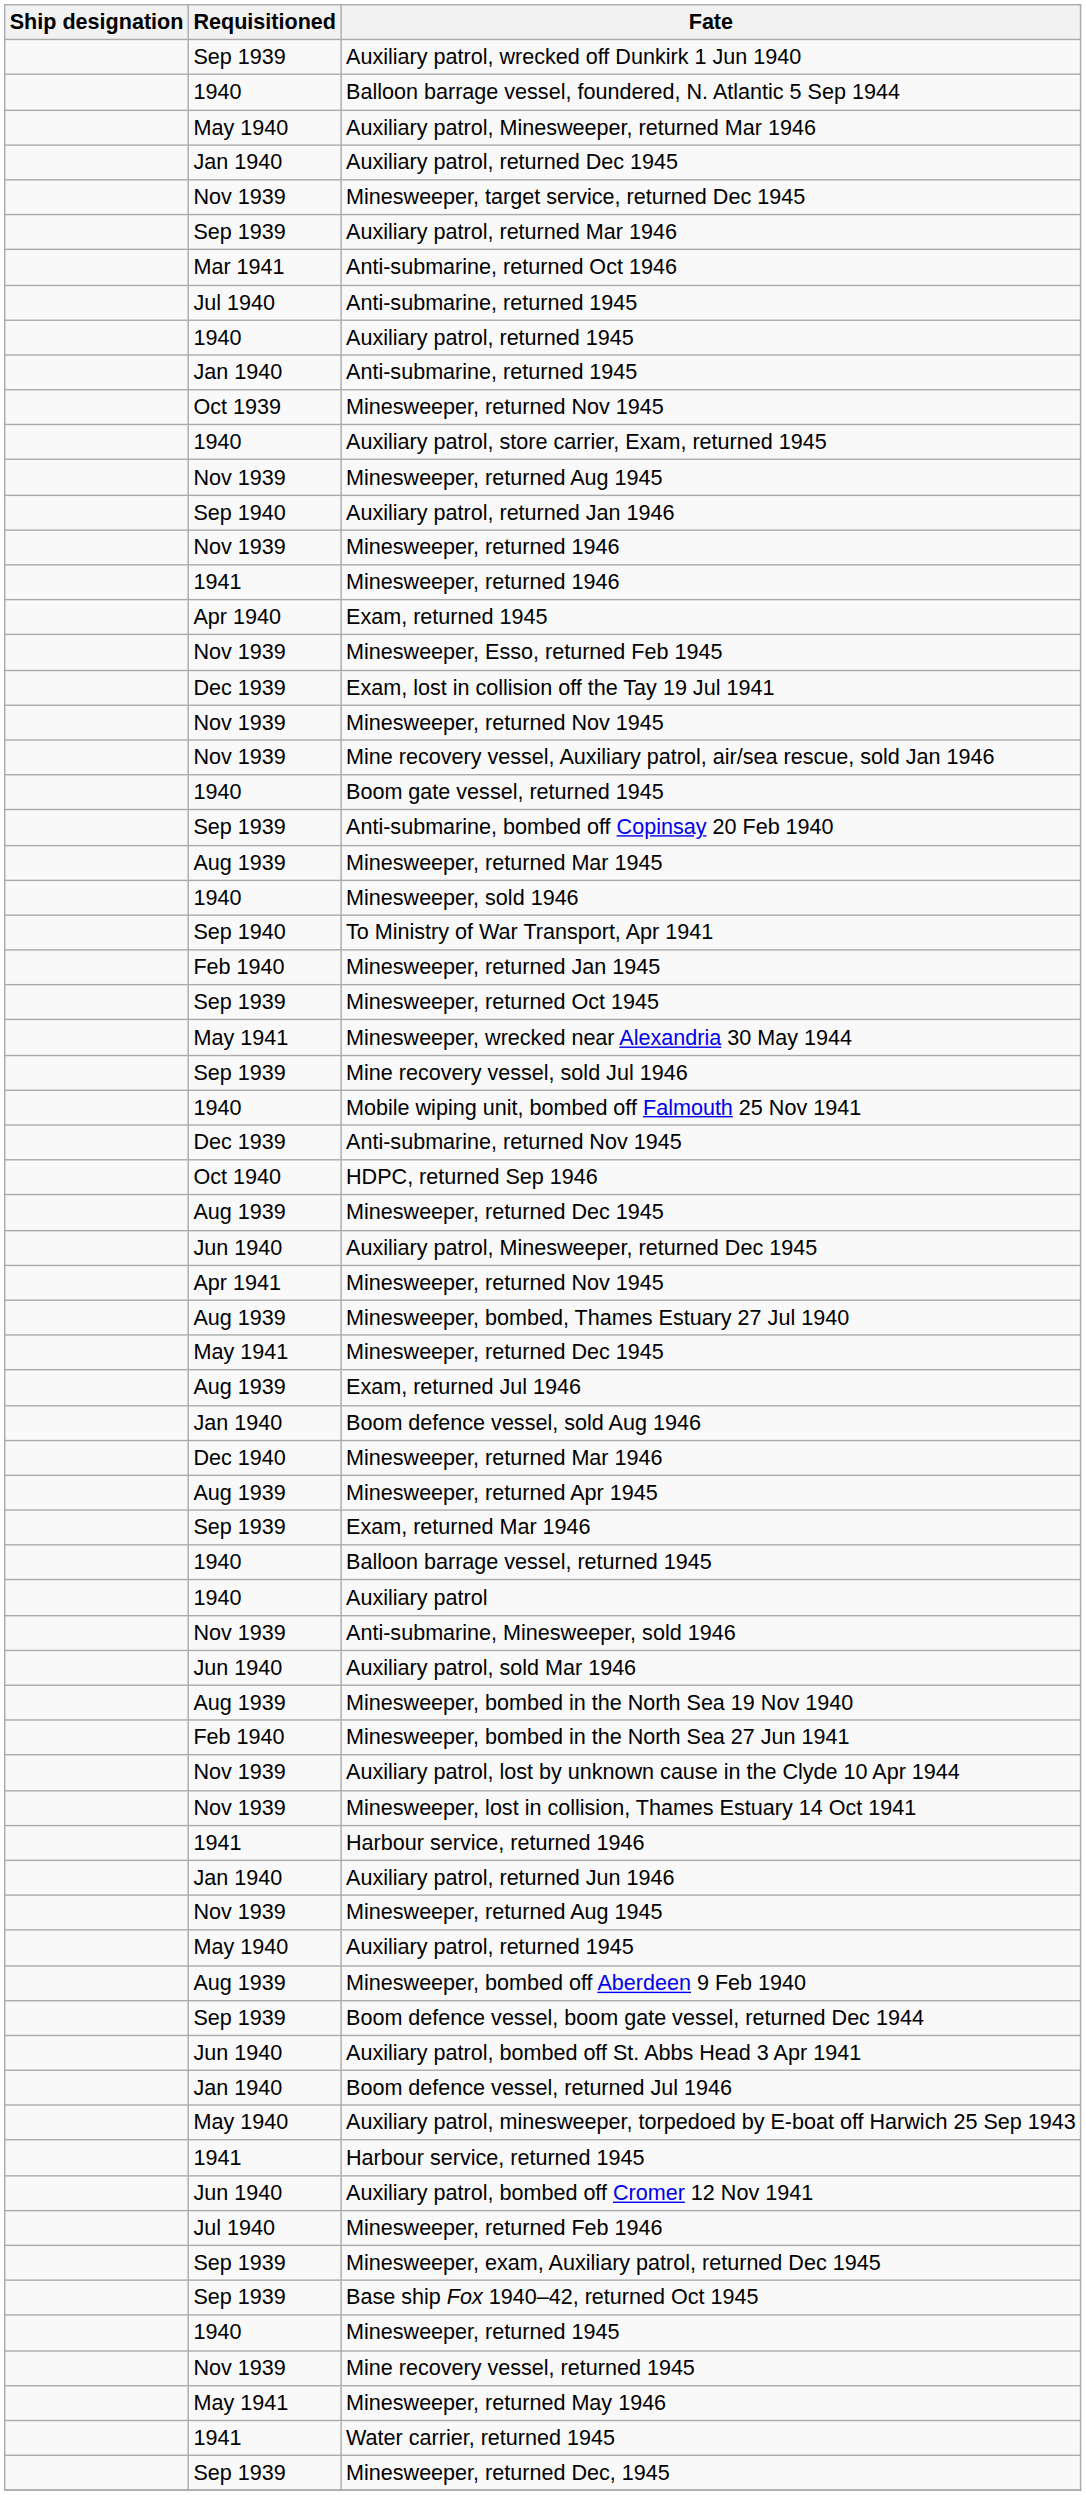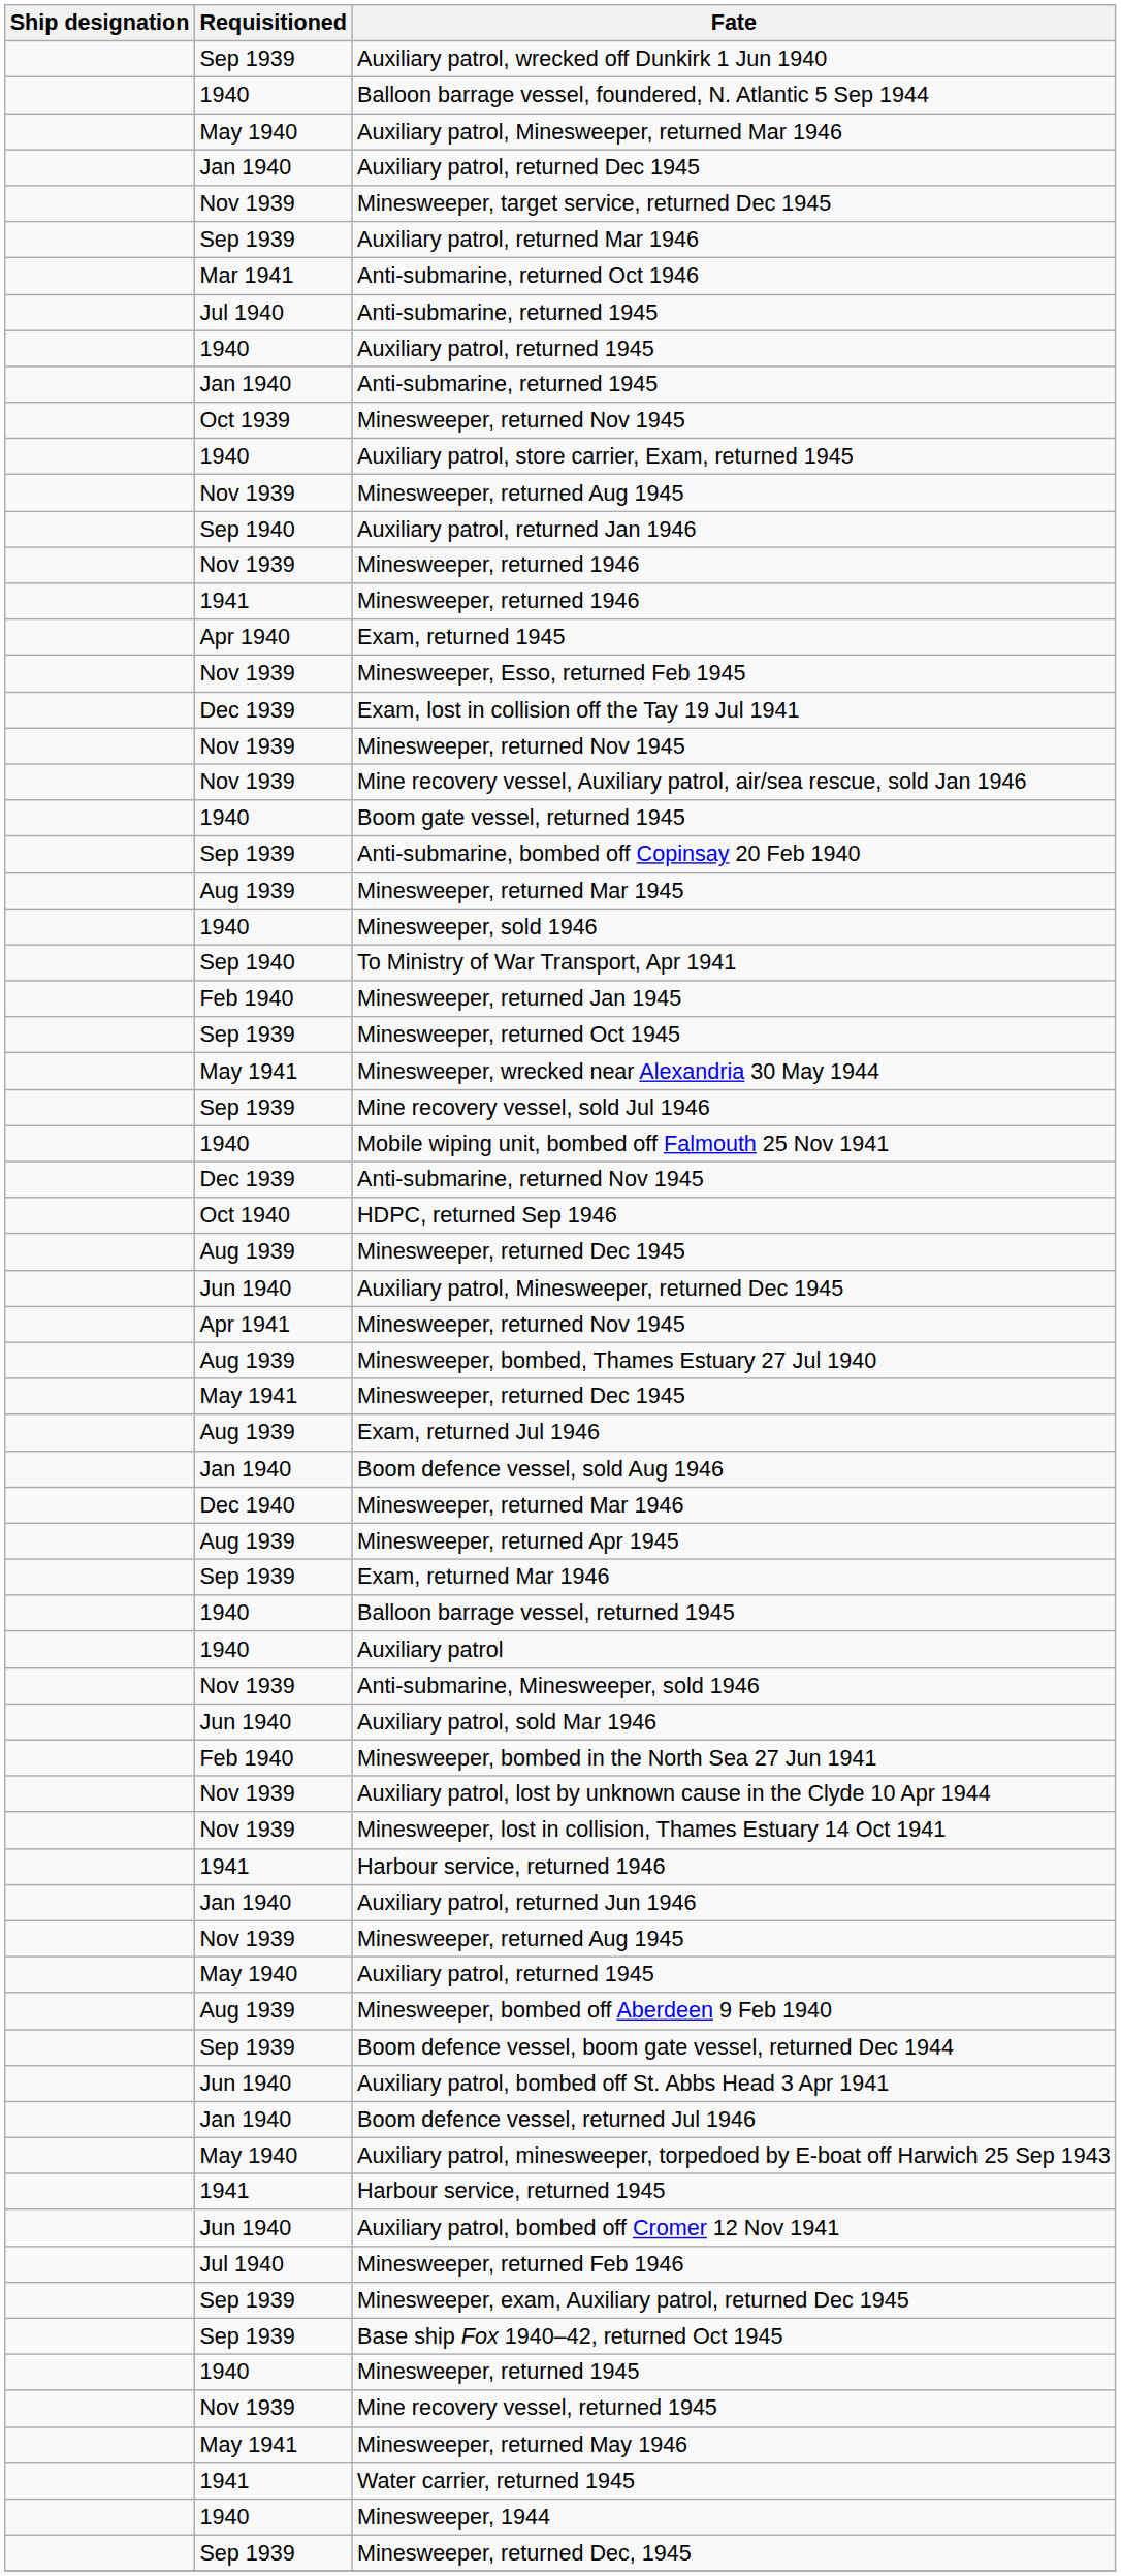- row: Aug 1939 | Minesweeper, bombed in the North Sea 19 Nov 1940
+ row: 1940 | Minesweeper, 1944
